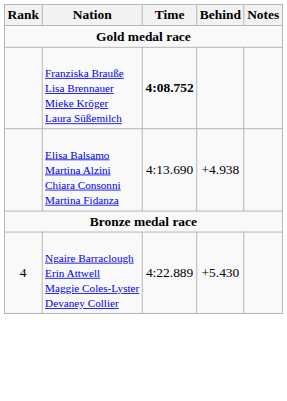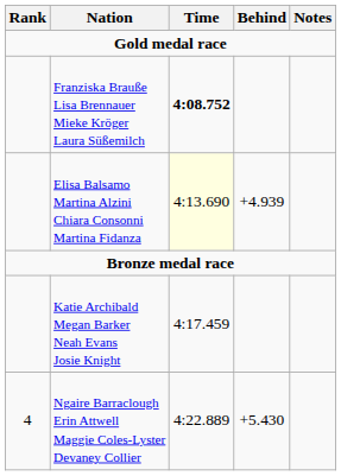Elisa Balsamo Martina Alzini Chiara Consonni Martina Fidanza | Time: no background -> lightyellow background
Elisa Balsamo Martina Alzini Chiara Consonni Martina Fidanza | Behind: +4.938 -> +4.939
+ row: Katie Archibald Megan Barker Neah Evans Josie Knight | 4:17.459
